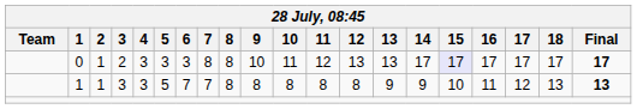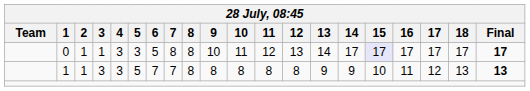0 | 3: 2 -> 1
0 | 6: 3 -> 5
0 | 13: 13 -> 14
